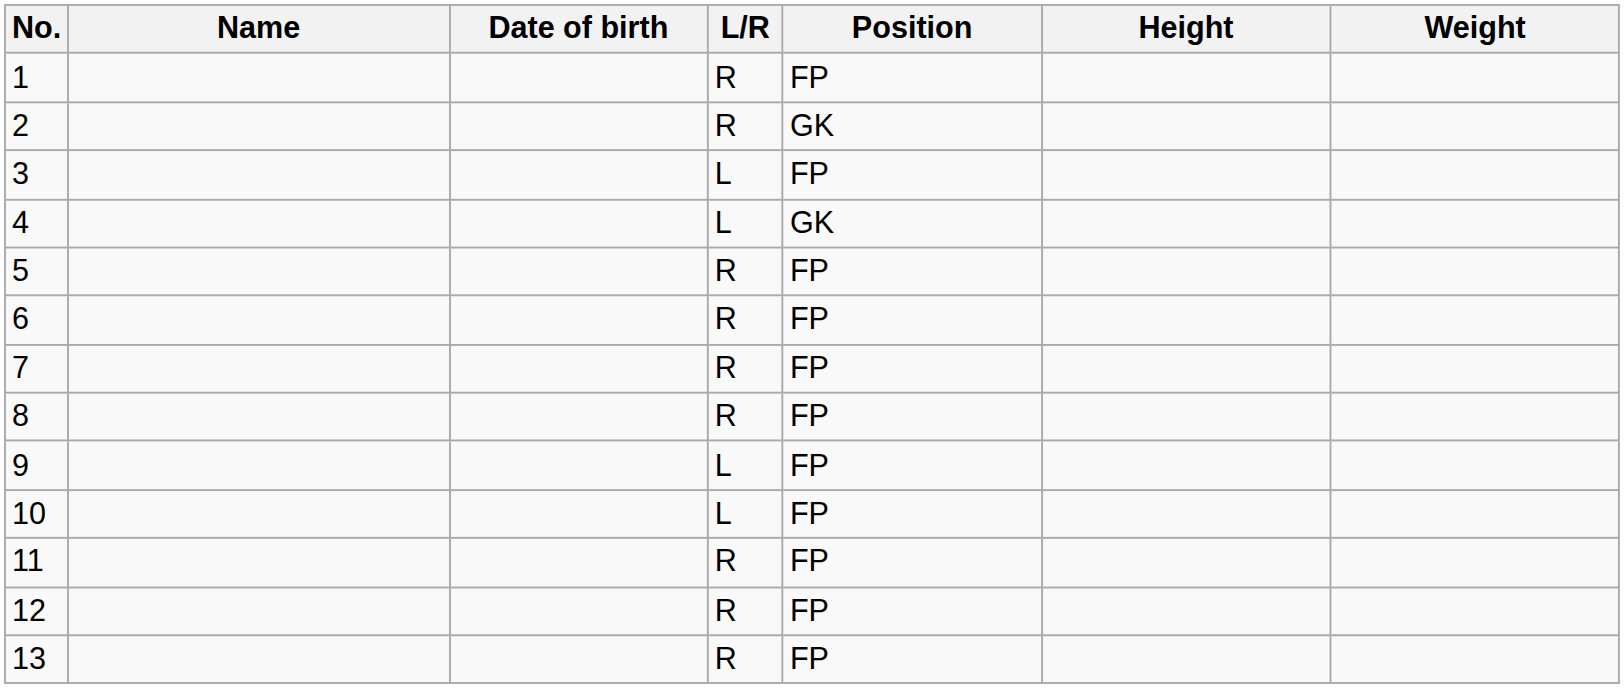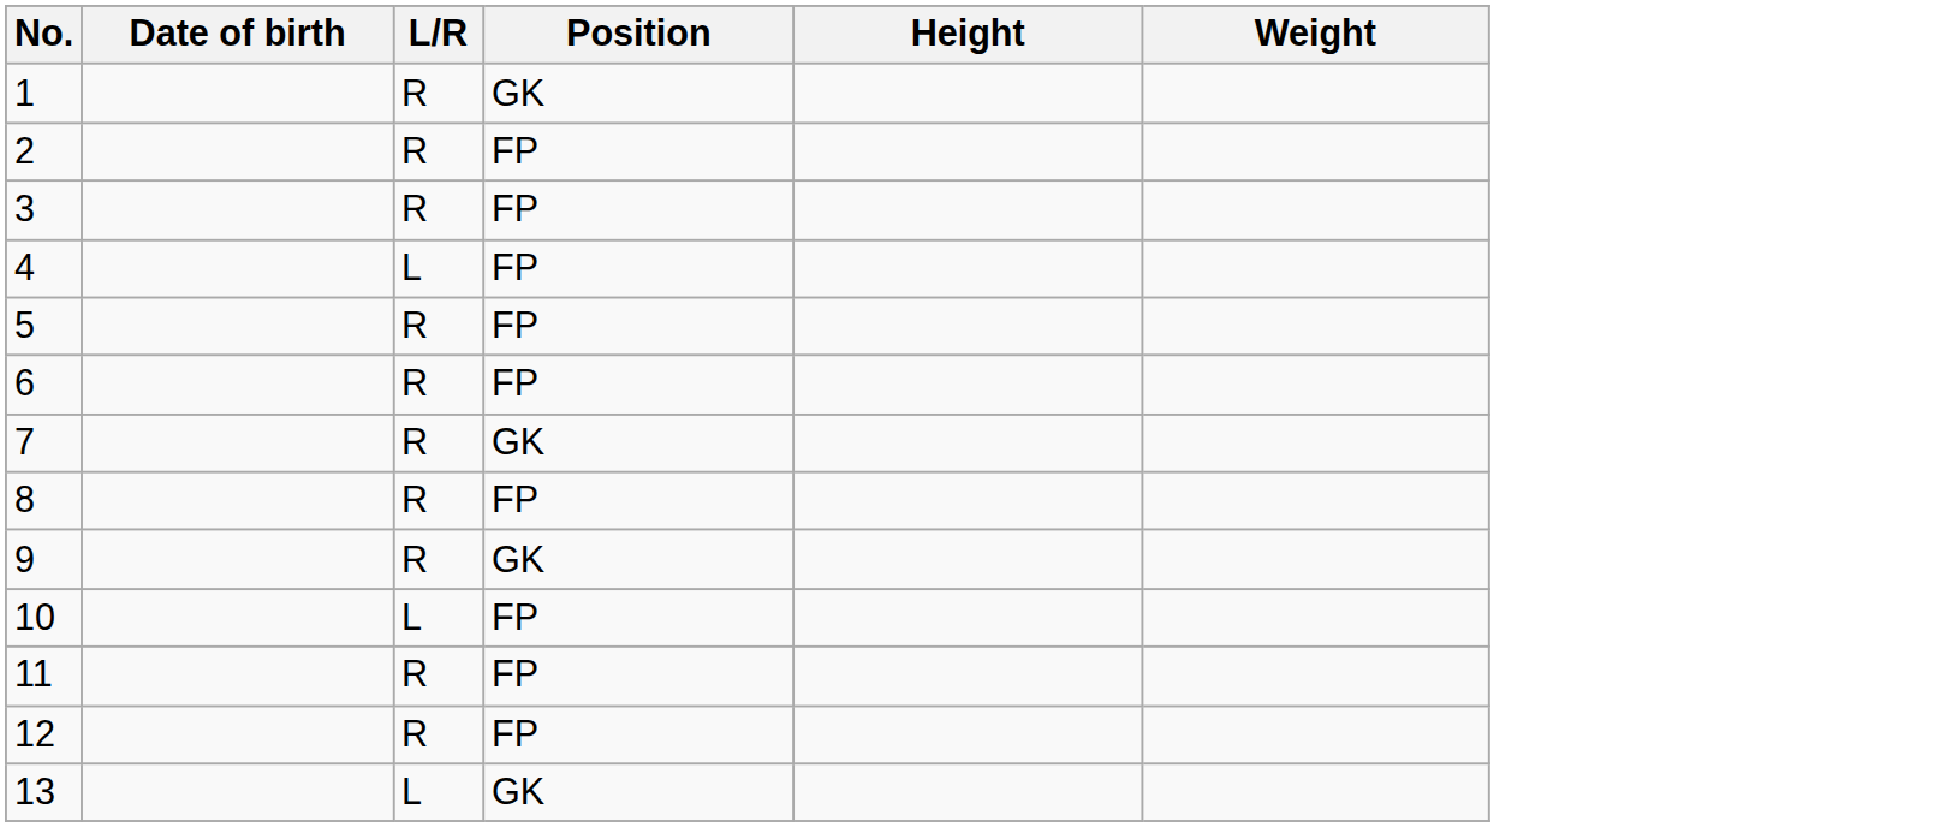- column: Name
1 | Position: FP -> GK
2 | Position: GK -> FP
3 | L/R: L -> R
4 | Position: GK -> FP
7 | Position: FP -> GK
9 | L/R: L -> R
9 | Position: FP -> GK
13 | L/R: R -> L
13 | Position: FP -> GK
